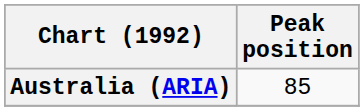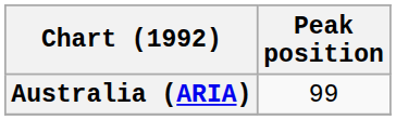Australia (ARIA) | Peak position: 85 -> 99
